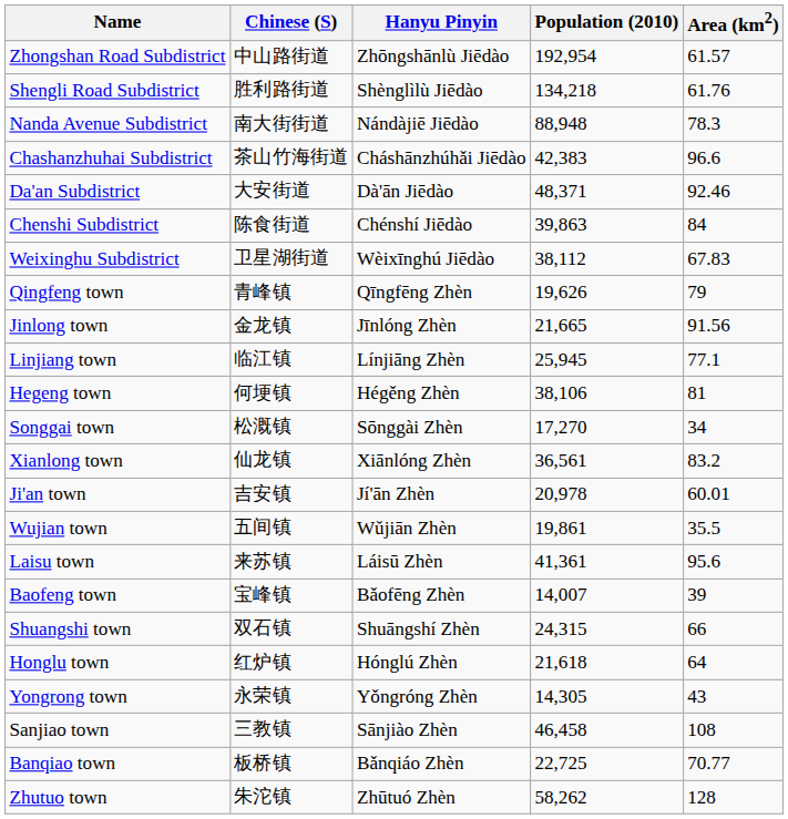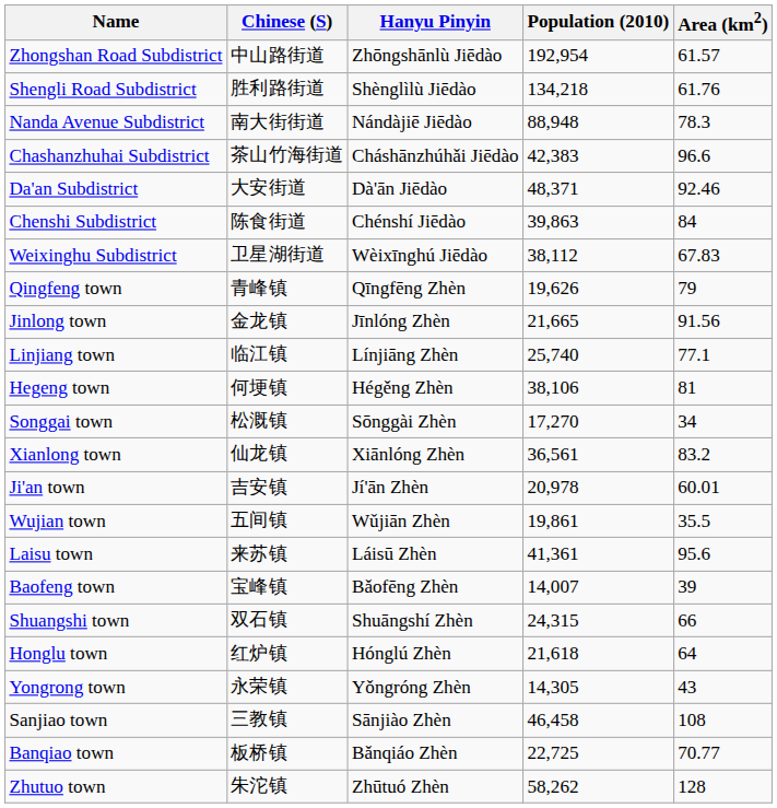Linjiang town | Population (2010): 25,945 -> 25,740
